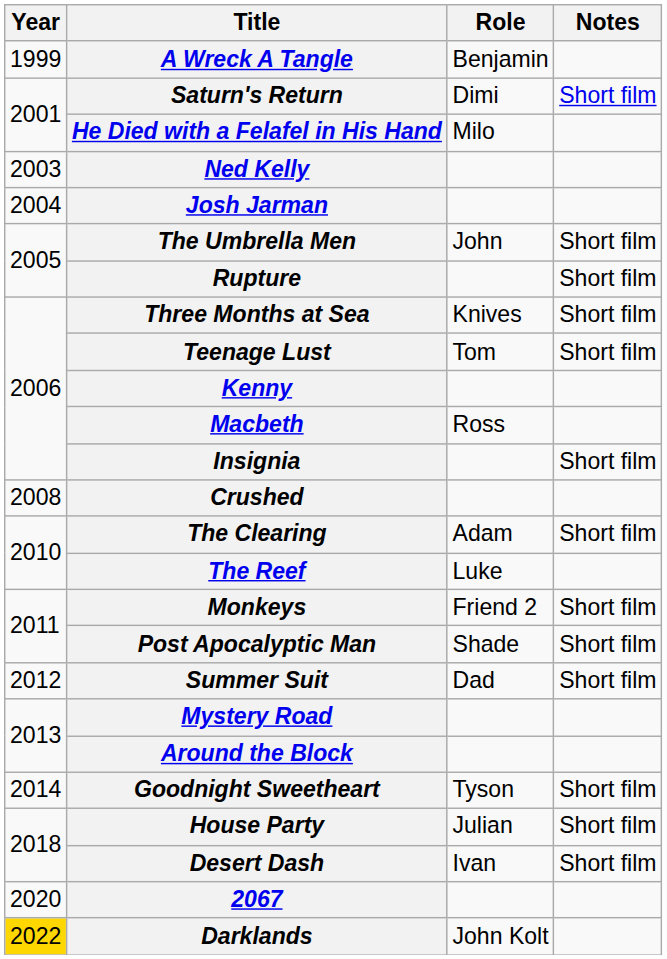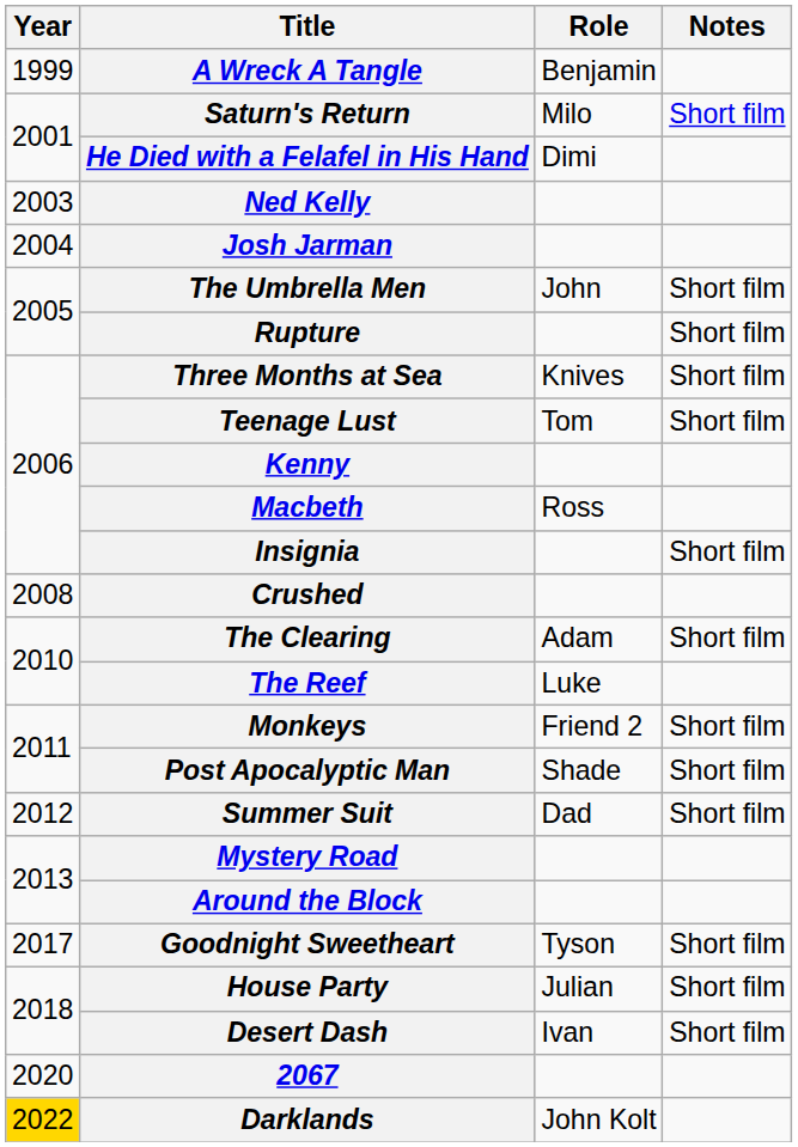Saturn's Return | Role: Dimi -> Milo
He Died with a Felafel in His Hand | Role: Milo -> Dimi
Goodnight Sweetheart | Year: 2014 -> 2017
